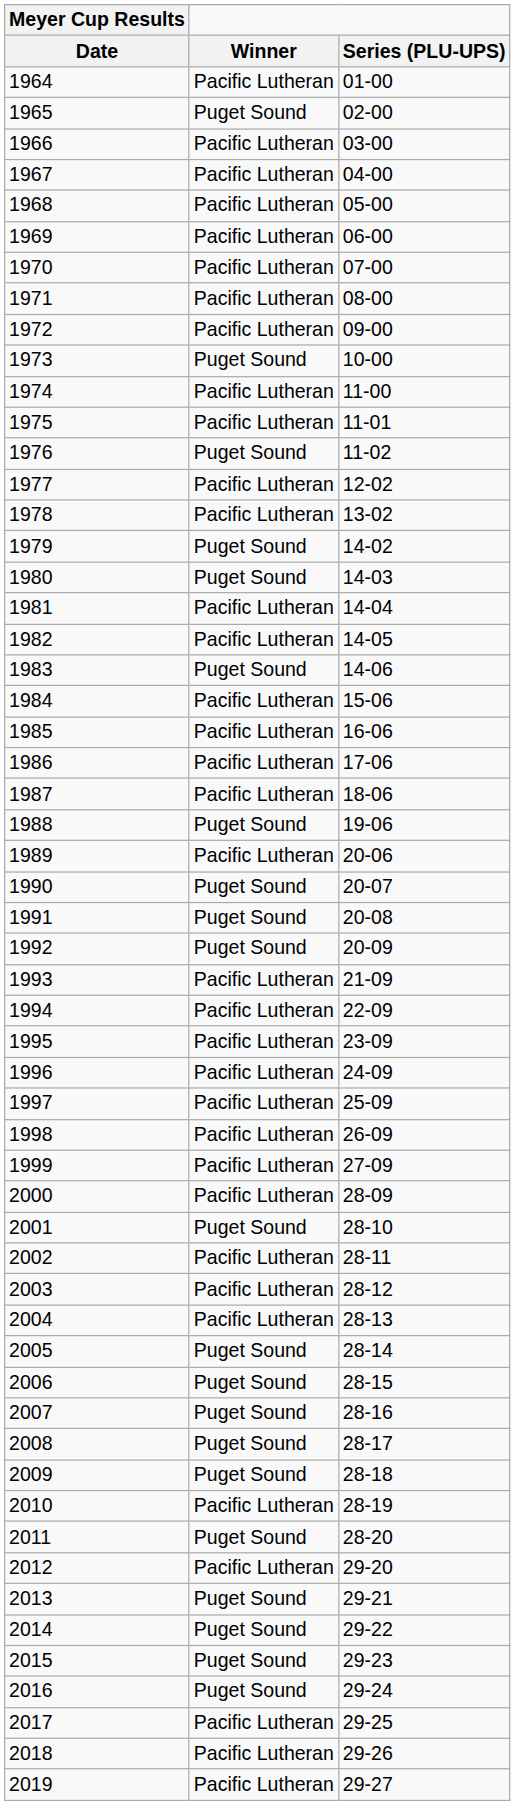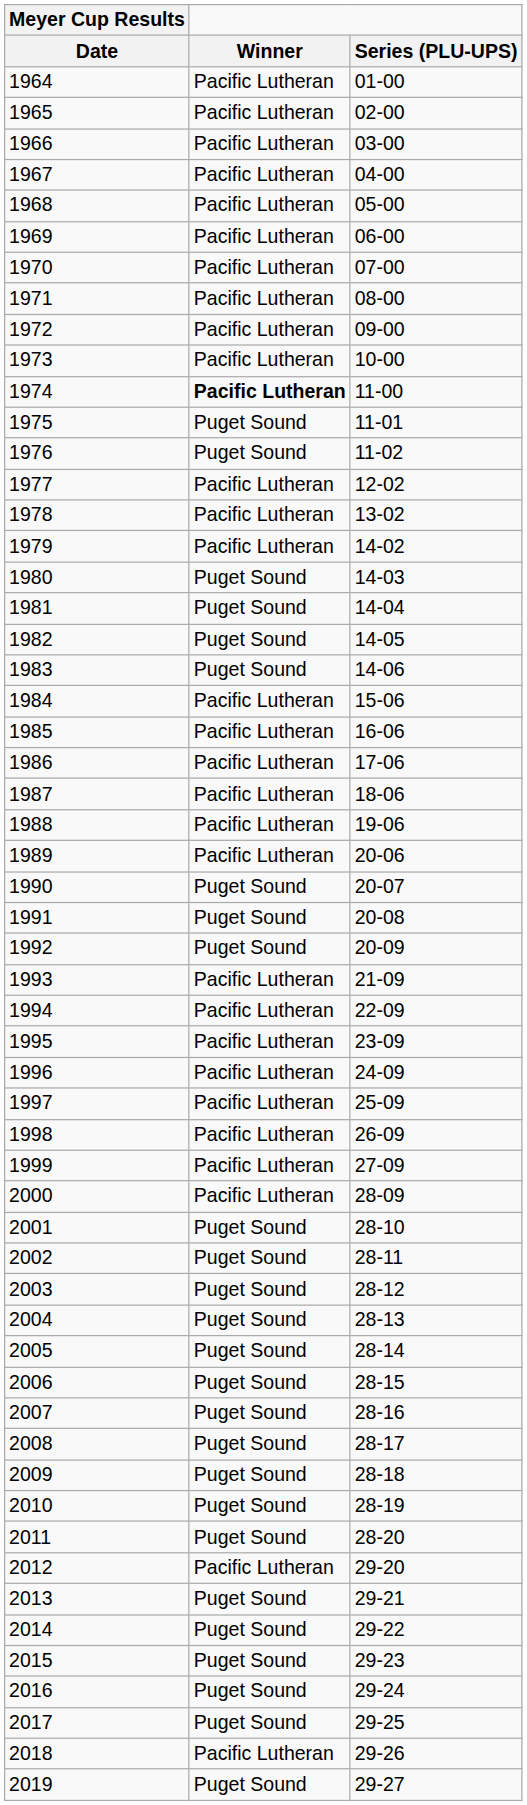1965 | Winner: Puget Sound -> Pacific Lutheran
1973 | Winner: Puget Sound -> Pacific Lutheran
1974 | Winner: normal -> bold
1975 | Winner: Pacific Lutheran -> Puget Sound
1979 | Winner: Puget Sound -> Pacific Lutheran
1981 | Winner: Pacific Lutheran -> Puget Sound
1982 | Winner: Pacific Lutheran -> Puget Sound
1988 | Winner: Puget Sound -> Pacific Lutheran
2002 | Winner: Pacific Lutheran -> Puget Sound
2003 | Winner: Pacific Lutheran -> Puget Sound
2004 | Winner: Pacific Lutheran -> Puget Sound
2010 | Winner: Pacific Lutheran -> Puget Sound
2017 | Winner: Pacific Lutheran -> Puget Sound
2019 | Winner: Pacific Lutheran -> Puget Sound
